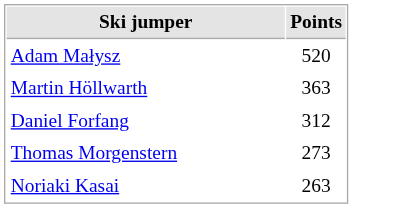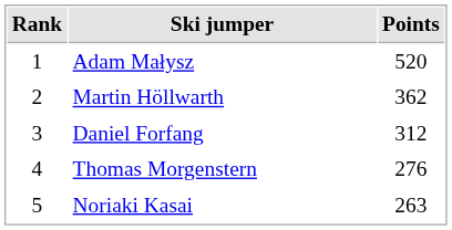+ column: Rank | 1 | 2 | 3 | 4 | 5
Martin Höllwarth | Points: 363 -> 362
Thomas Morgenstern | Points: 273 -> 276
